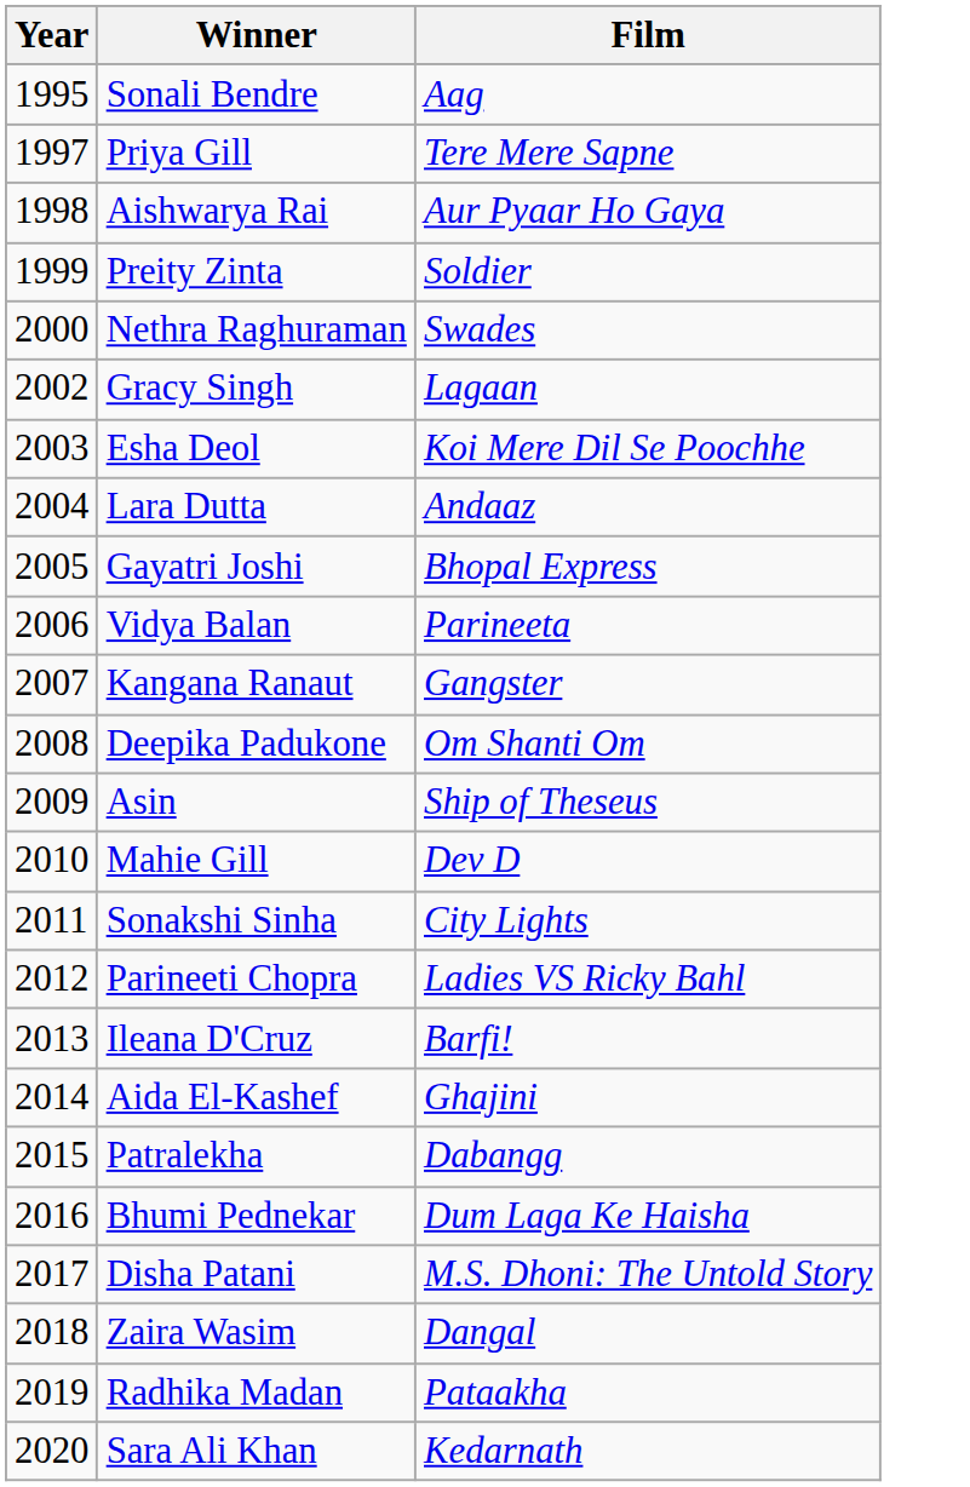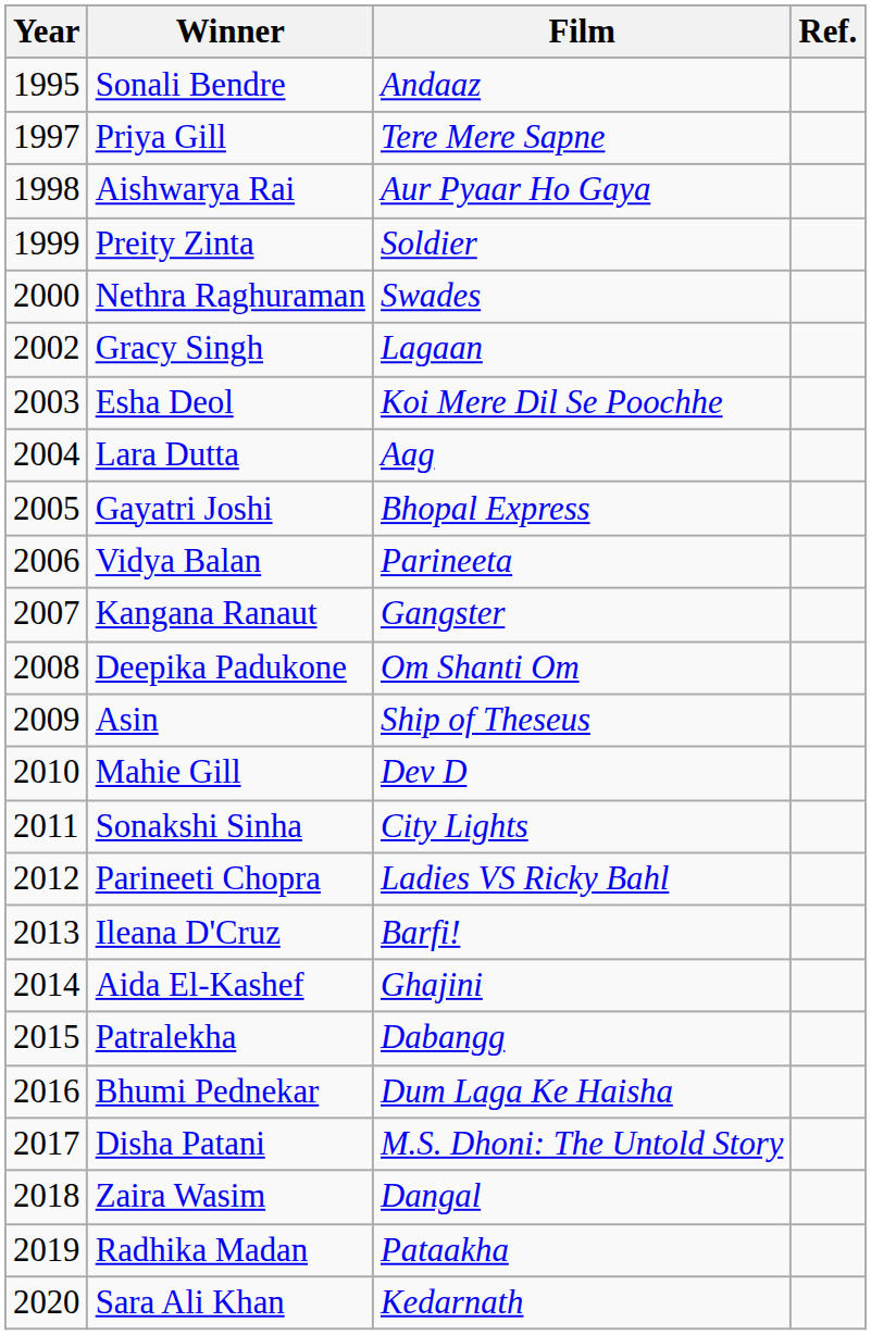+ column: Ref.
Sonali Bendre | Film: Aag -> Andaaz
Lara Dutta | Film: Andaaz -> Aag
